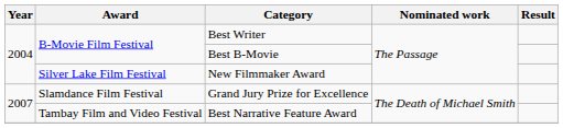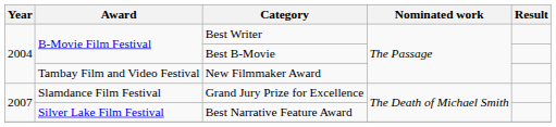New Filmmaker Award | Award: Silver Lake Film Festival -> Tambay Film and Video Festival
Best Narrative Feature Award | Award: Tambay Film and Video Festival -> Silver Lake Film Festival
